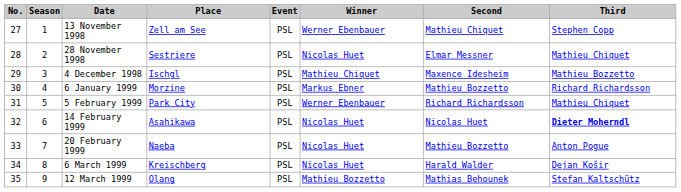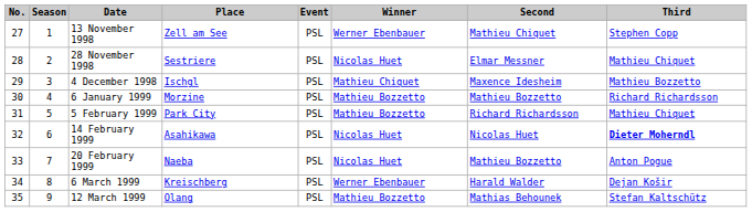6 January 1999 | Winner: Markus Ebner -> Mathieu Bozzetto
5 February 1999 | Winner: Werner Ebenbauer -> Mathieu Bozzetto
6 March 1999 | Winner: Nicolas Huet -> Werner Ebenbauer
